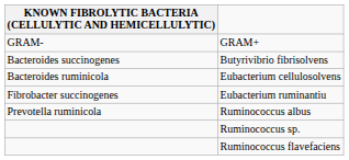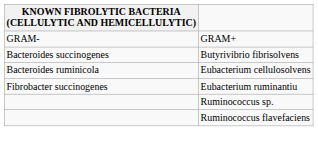- row: Prevotella ruminicola | Ruminococcus albus
